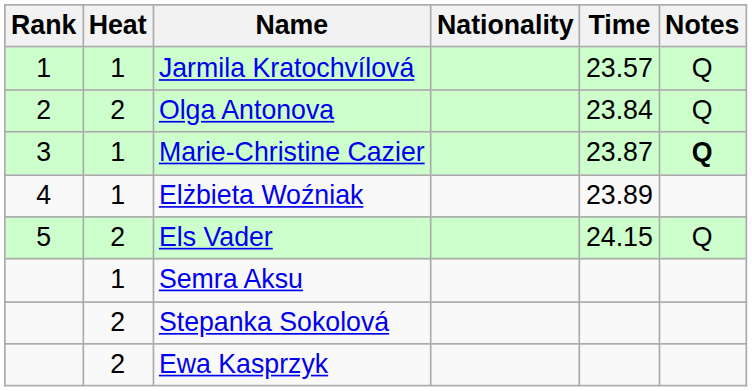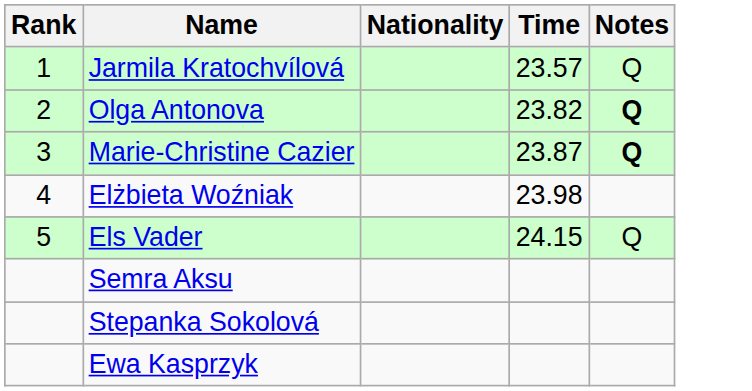- column: Heat | 1 | 2 | 1 | 1 | 2 | 1 | 2 | 2
Olga Antonova | Time: 23.84 -> 23.82
Olga Antonova | Notes: normal -> bold
Elżbieta Woźniak | Time: 23.89 -> 23.98
